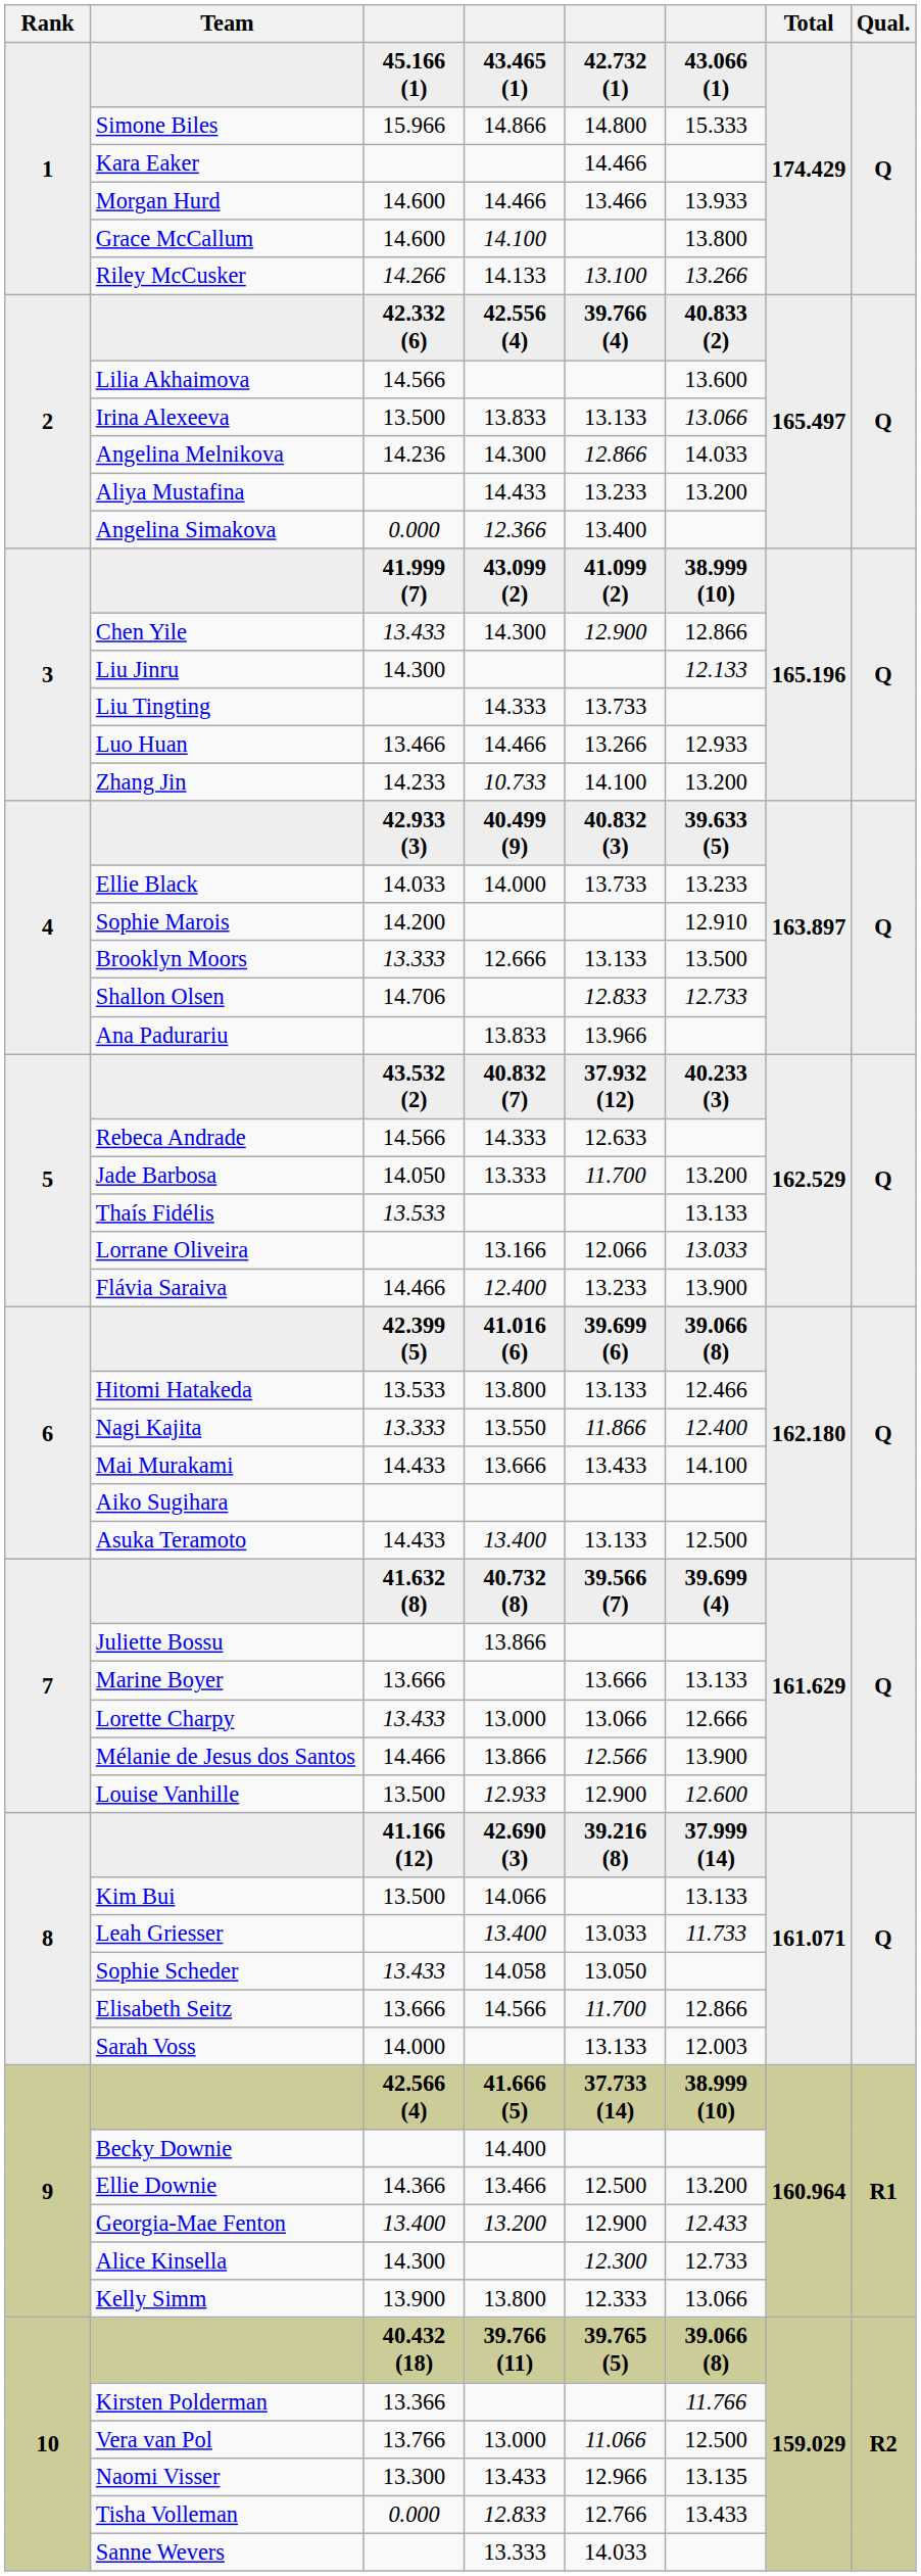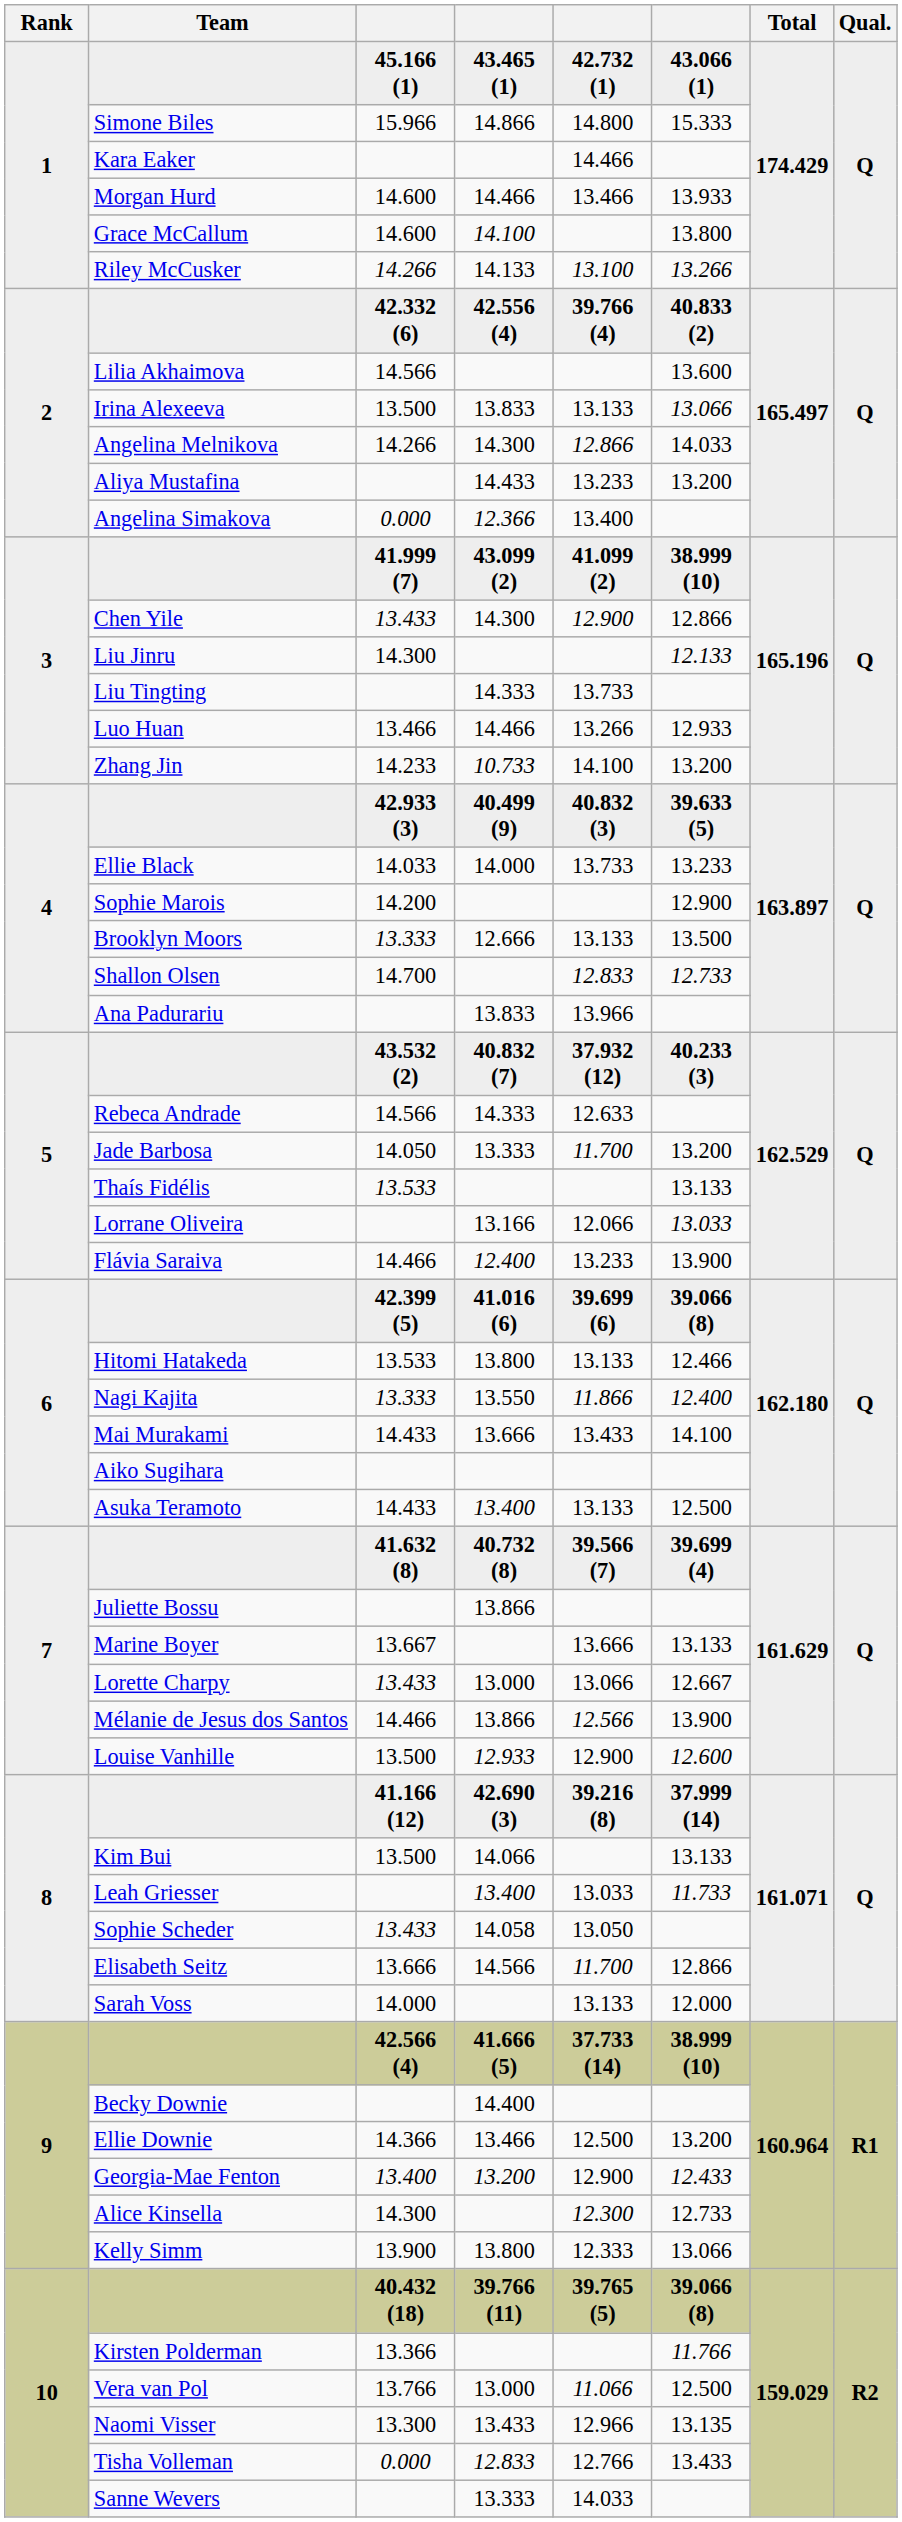Angelina Melnikova | column 3: 14.236 -> 14.266
Sophie Marois | column 6: 12.910 -> 12.900
Shallon Olsen | column 3: 14.706 -> 14.700
Marine Boyer | column 3: 13.666 -> 13.667
Lorette Charpy | column 6: 12.666 -> 12.667
Sarah Voss | column 6: 12.003 -> 12.000
